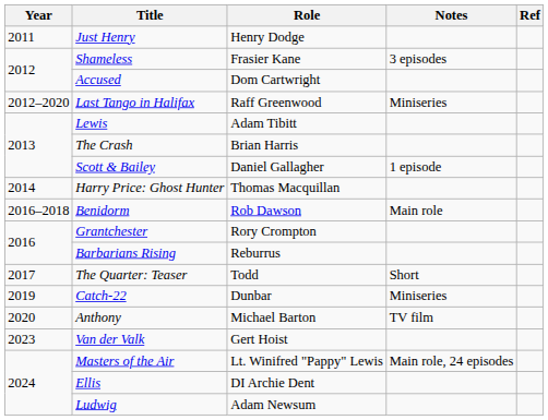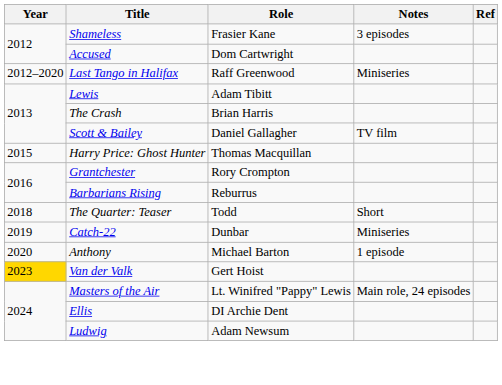- row: 2011 | Just Henry | Henry Dodge
Scott & Bailey | Notes: 1 episode -> TV film
Harry Price: Ghost Hunter | Year: 2014 -> 2015
- row: 2016–2018 | Benidorm | Rob Dawson | Main role
The Quarter: Teaser | Year: 2017 -> 2018
Anthony | Notes: TV film -> 1 episode
Van der Valk | Year: no background -> gold background
